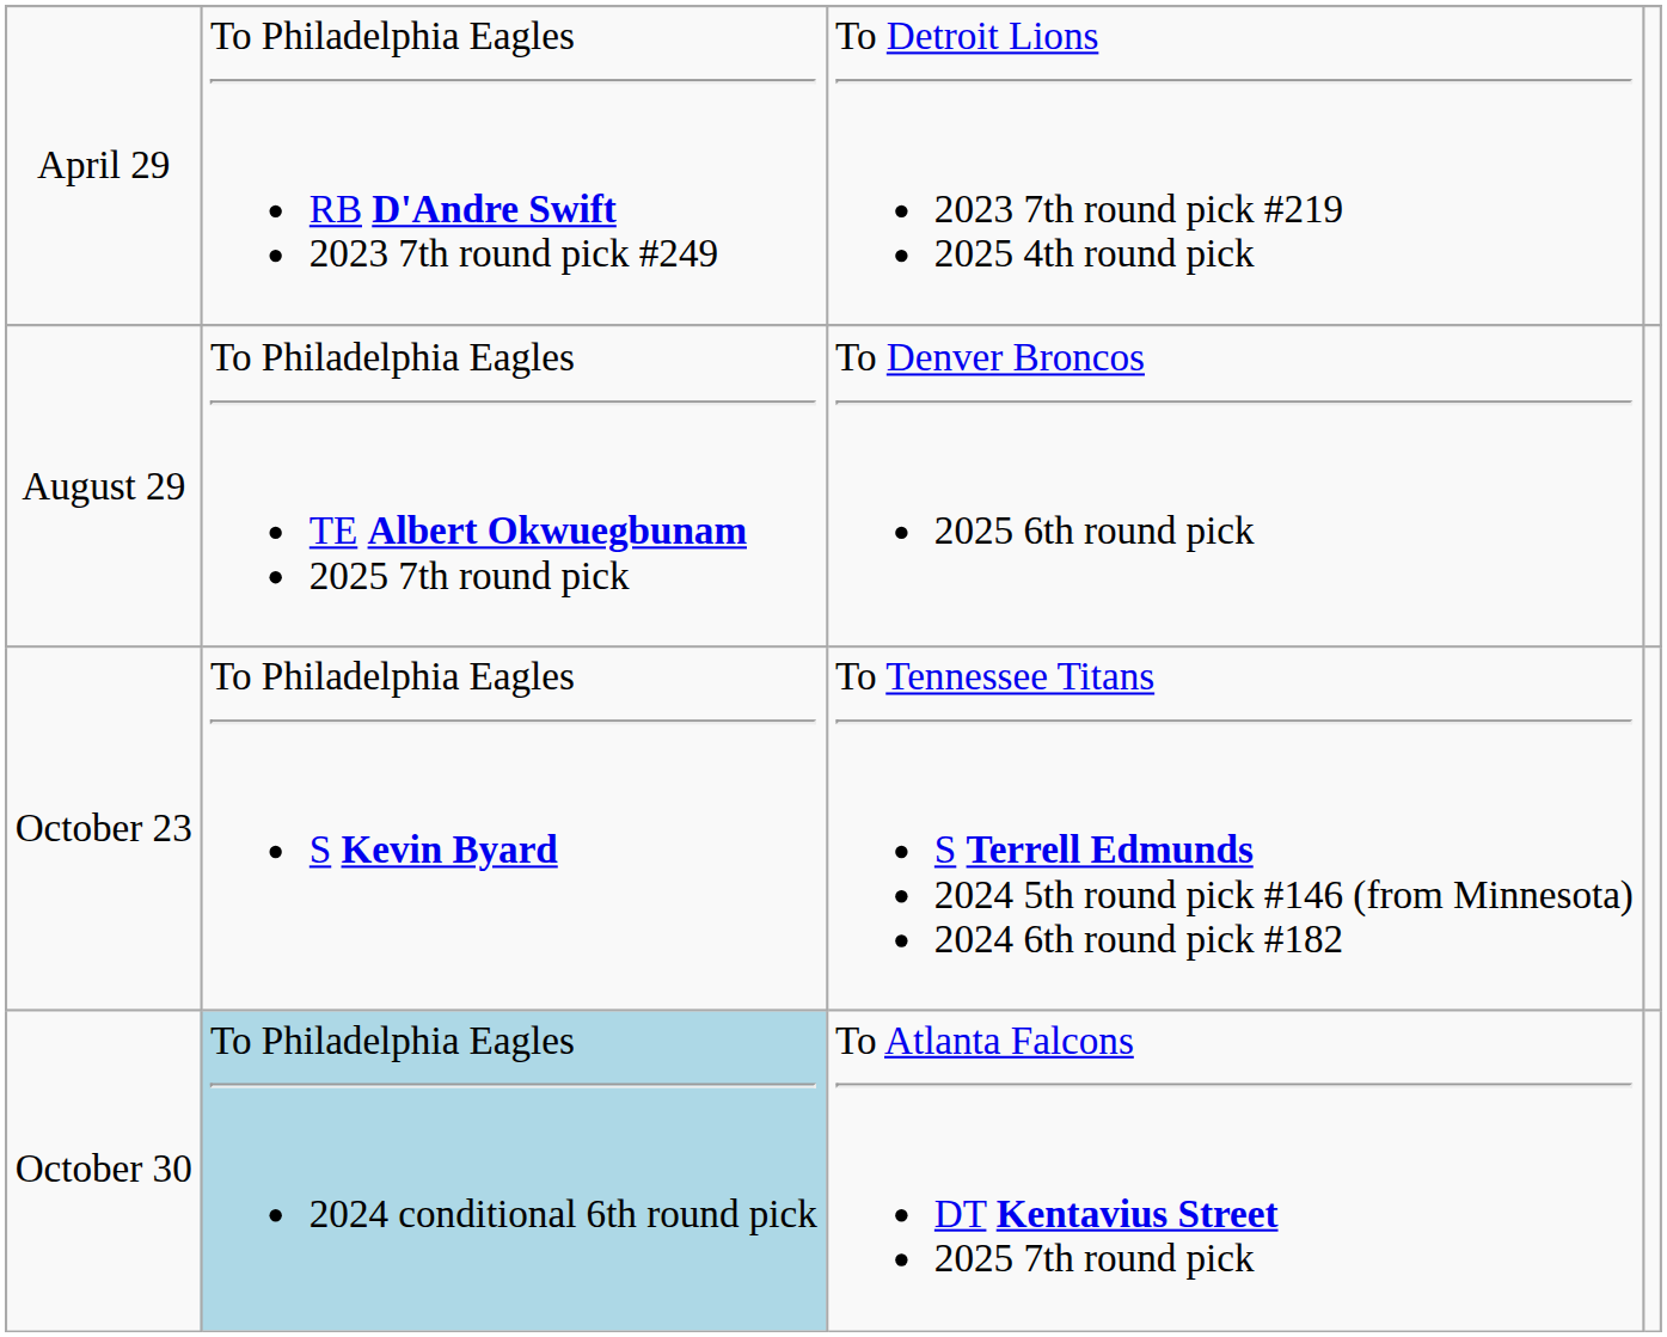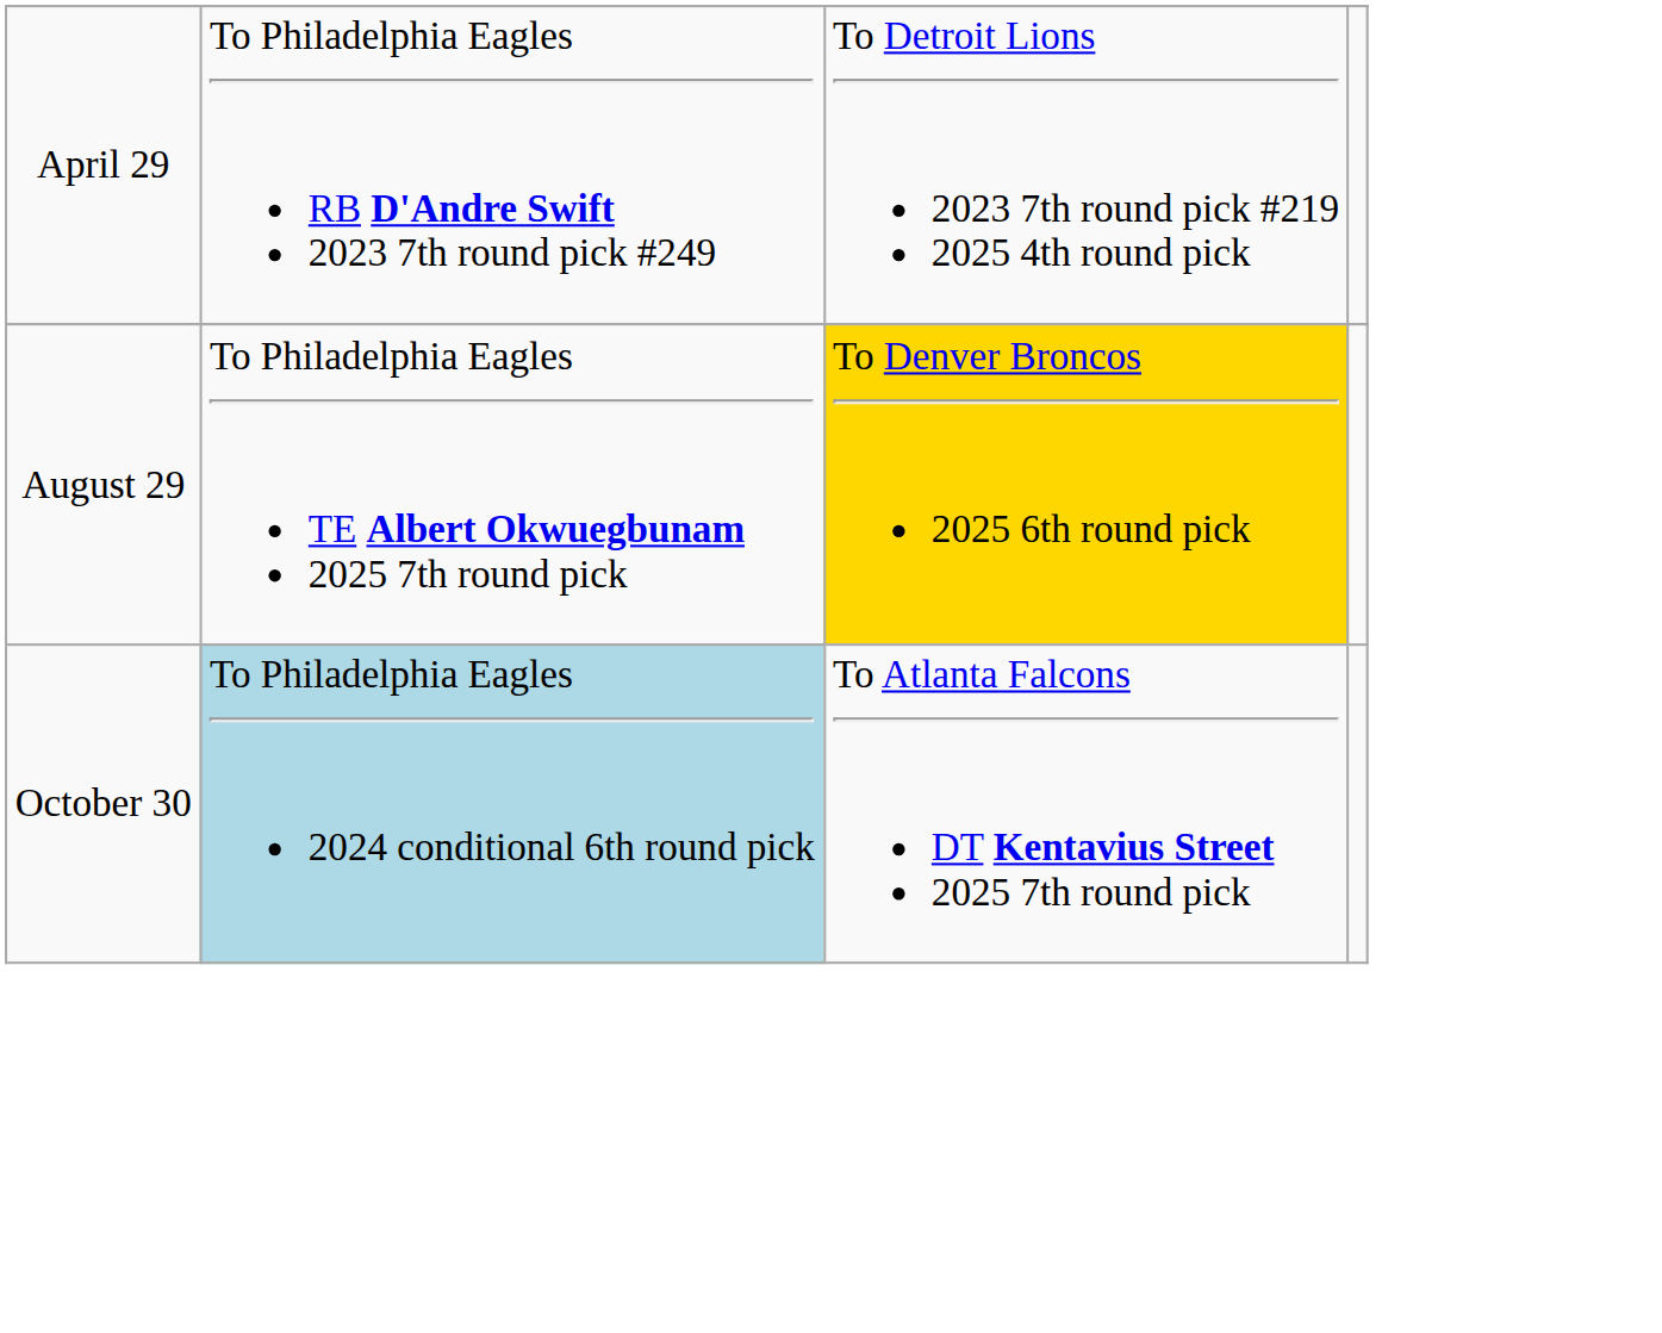August 29 | column 3: no background -> gold background
- row: October 23 | To Philadelphia Eagles S Kevin Byard | To Tennessee Titans S Terrell Edmunds 2024 5th round pick #146 (from Minnesota) 2024 6th round pick #182
